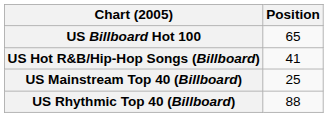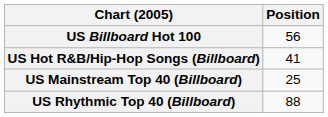US Billboard Hot 100 | Position: 65 -> 56
